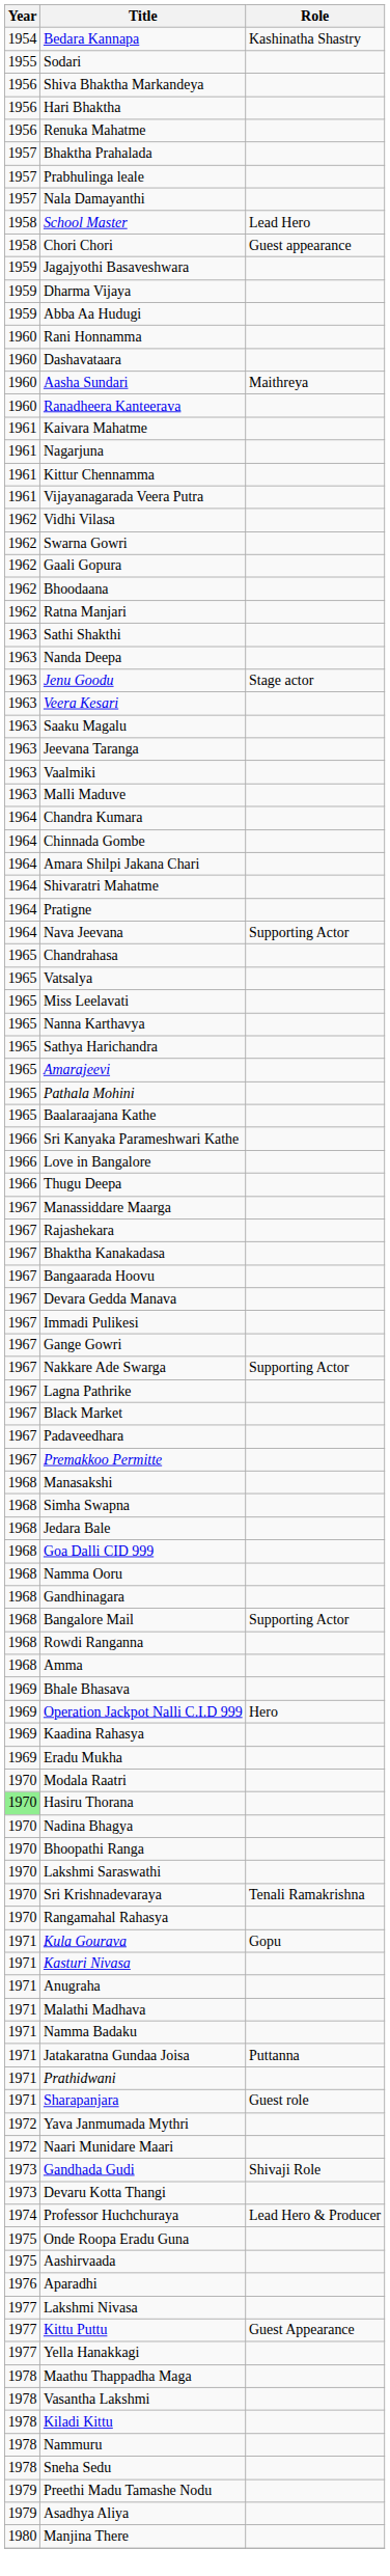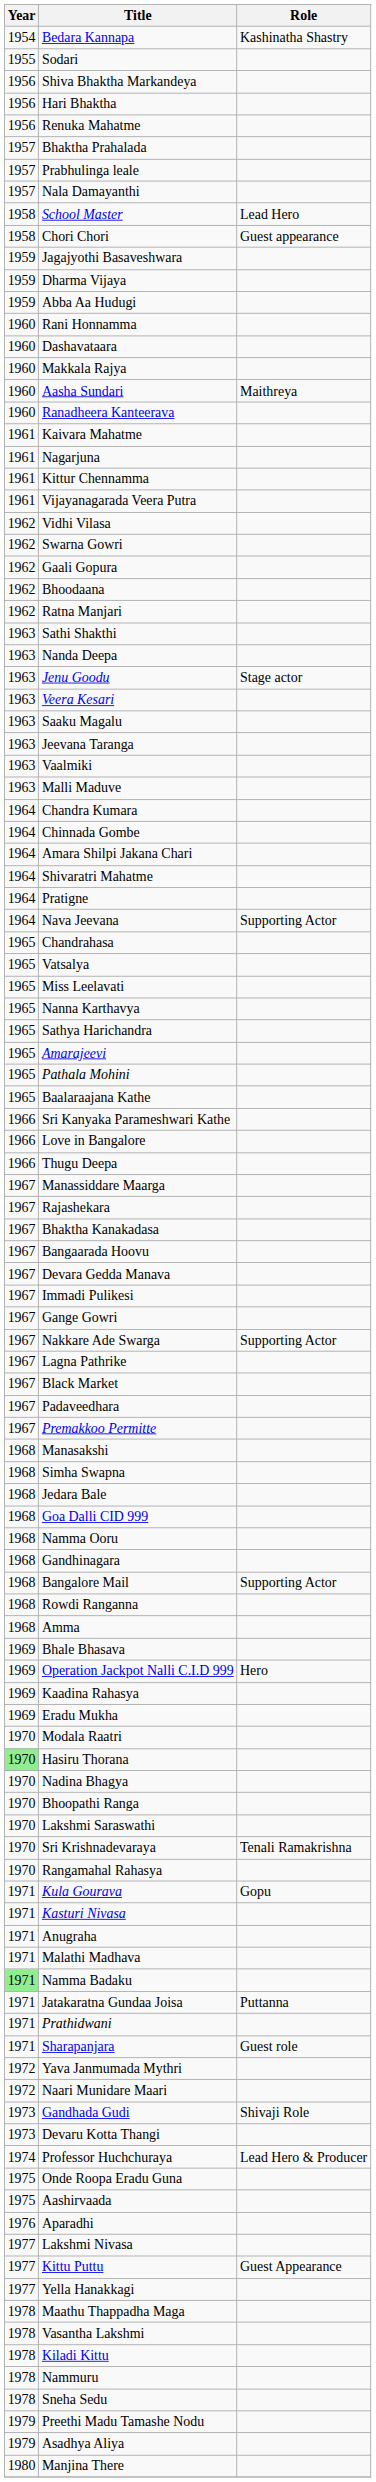+ row: 1960 | Makkala Rajya
Namma Badaku | Year: no background -> lightgreen background
